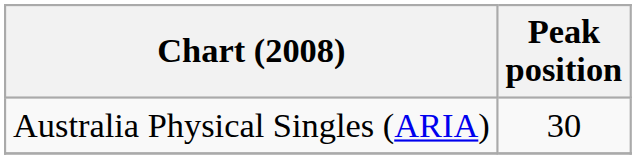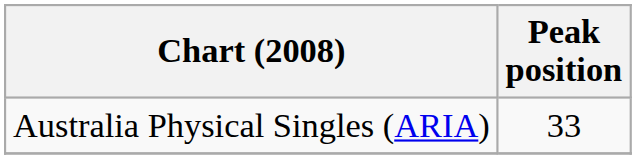Australia Physical Singles (ARIA) | Peak position: 30 -> 33
